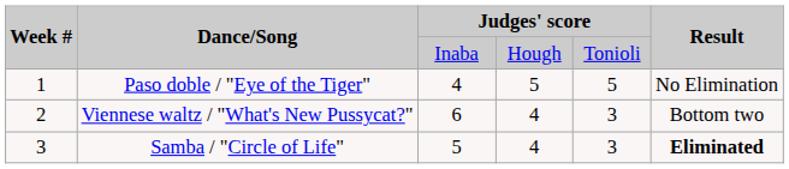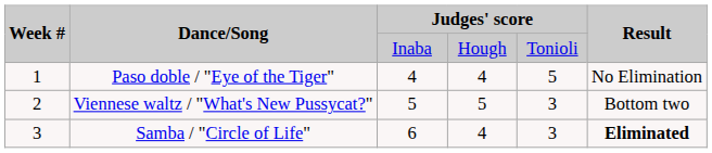Paso doble / "Eye of the Tiger" | column 4: 5 -> 4
Viennese waltz / "What's New Pussycat?" | column 3: 6 -> 5
Viennese waltz / "What's New Pussycat?" | column 4: 4 -> 5
Samba / "Circle of Life" | column 3: 5 -> 6
